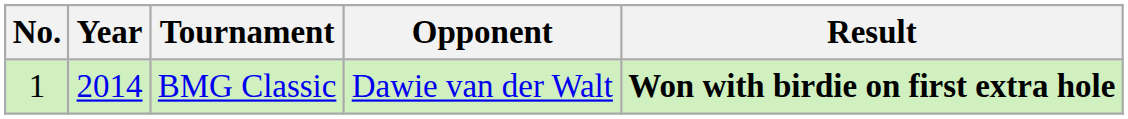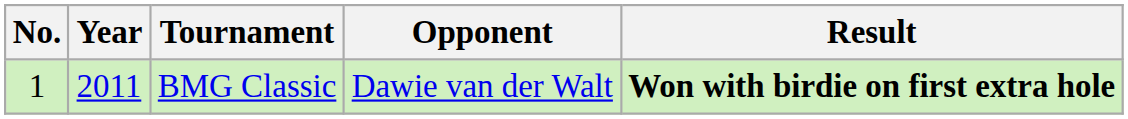BMG Classic | Year: 2014 -> 2011
